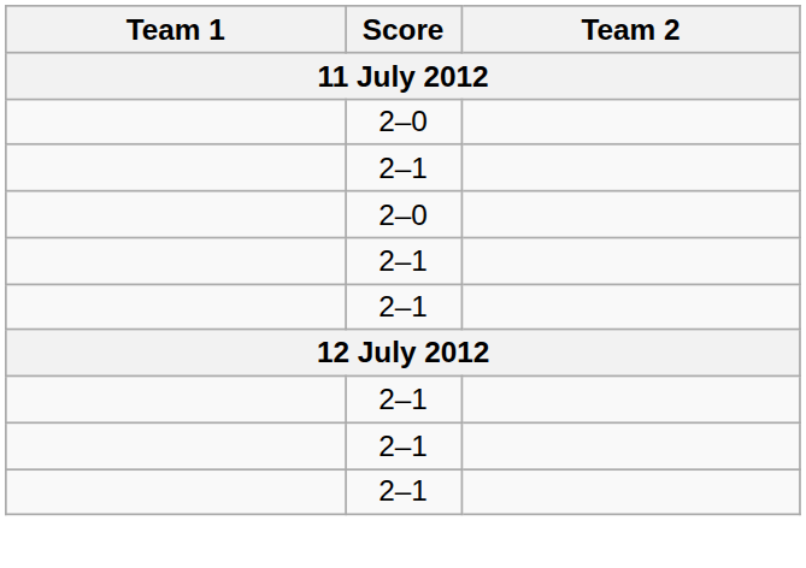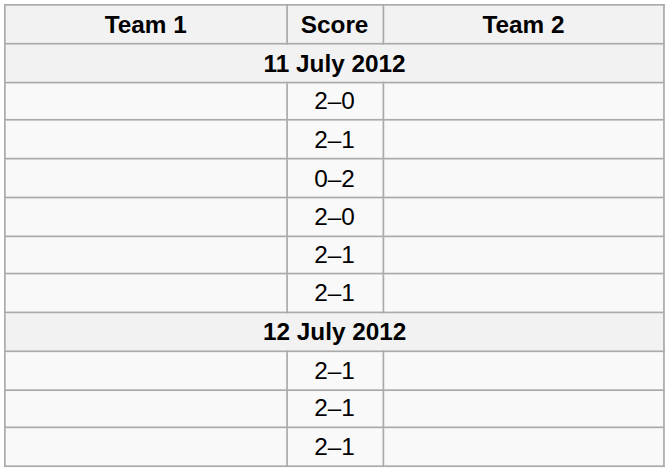+ row: 0–2
